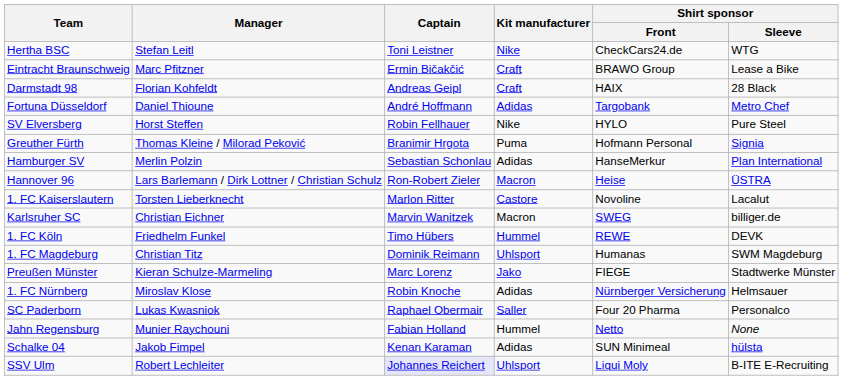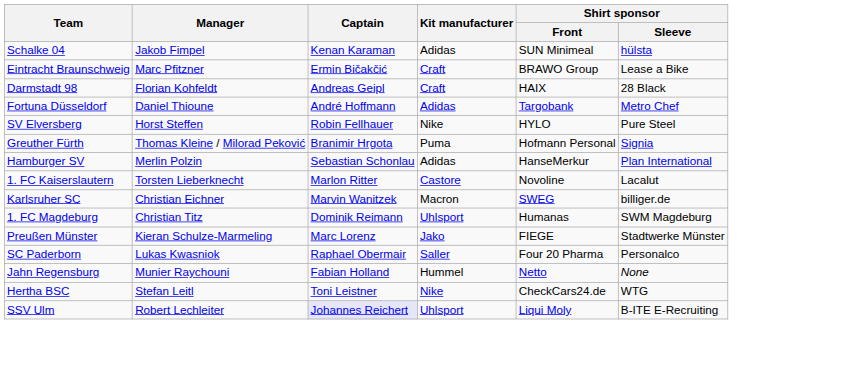rows swapped: Hertha BSC <-> Schalke 04
- row: Hannover 96 | Lars Barlemann / Dirk Lottner / Christian Schulz | Ron-Robert Zieler | Macron | Heise | ÜSTRA
- row: 1. FC Köln | Friedhelm Funkel | Timo Hübers | Hummel | REWE | DEVK
- row: 1. FC Nürnberg | Miroslav Klose | Robin Knoche | Adidas | Nürnberger Versicherung | Helmsauer
